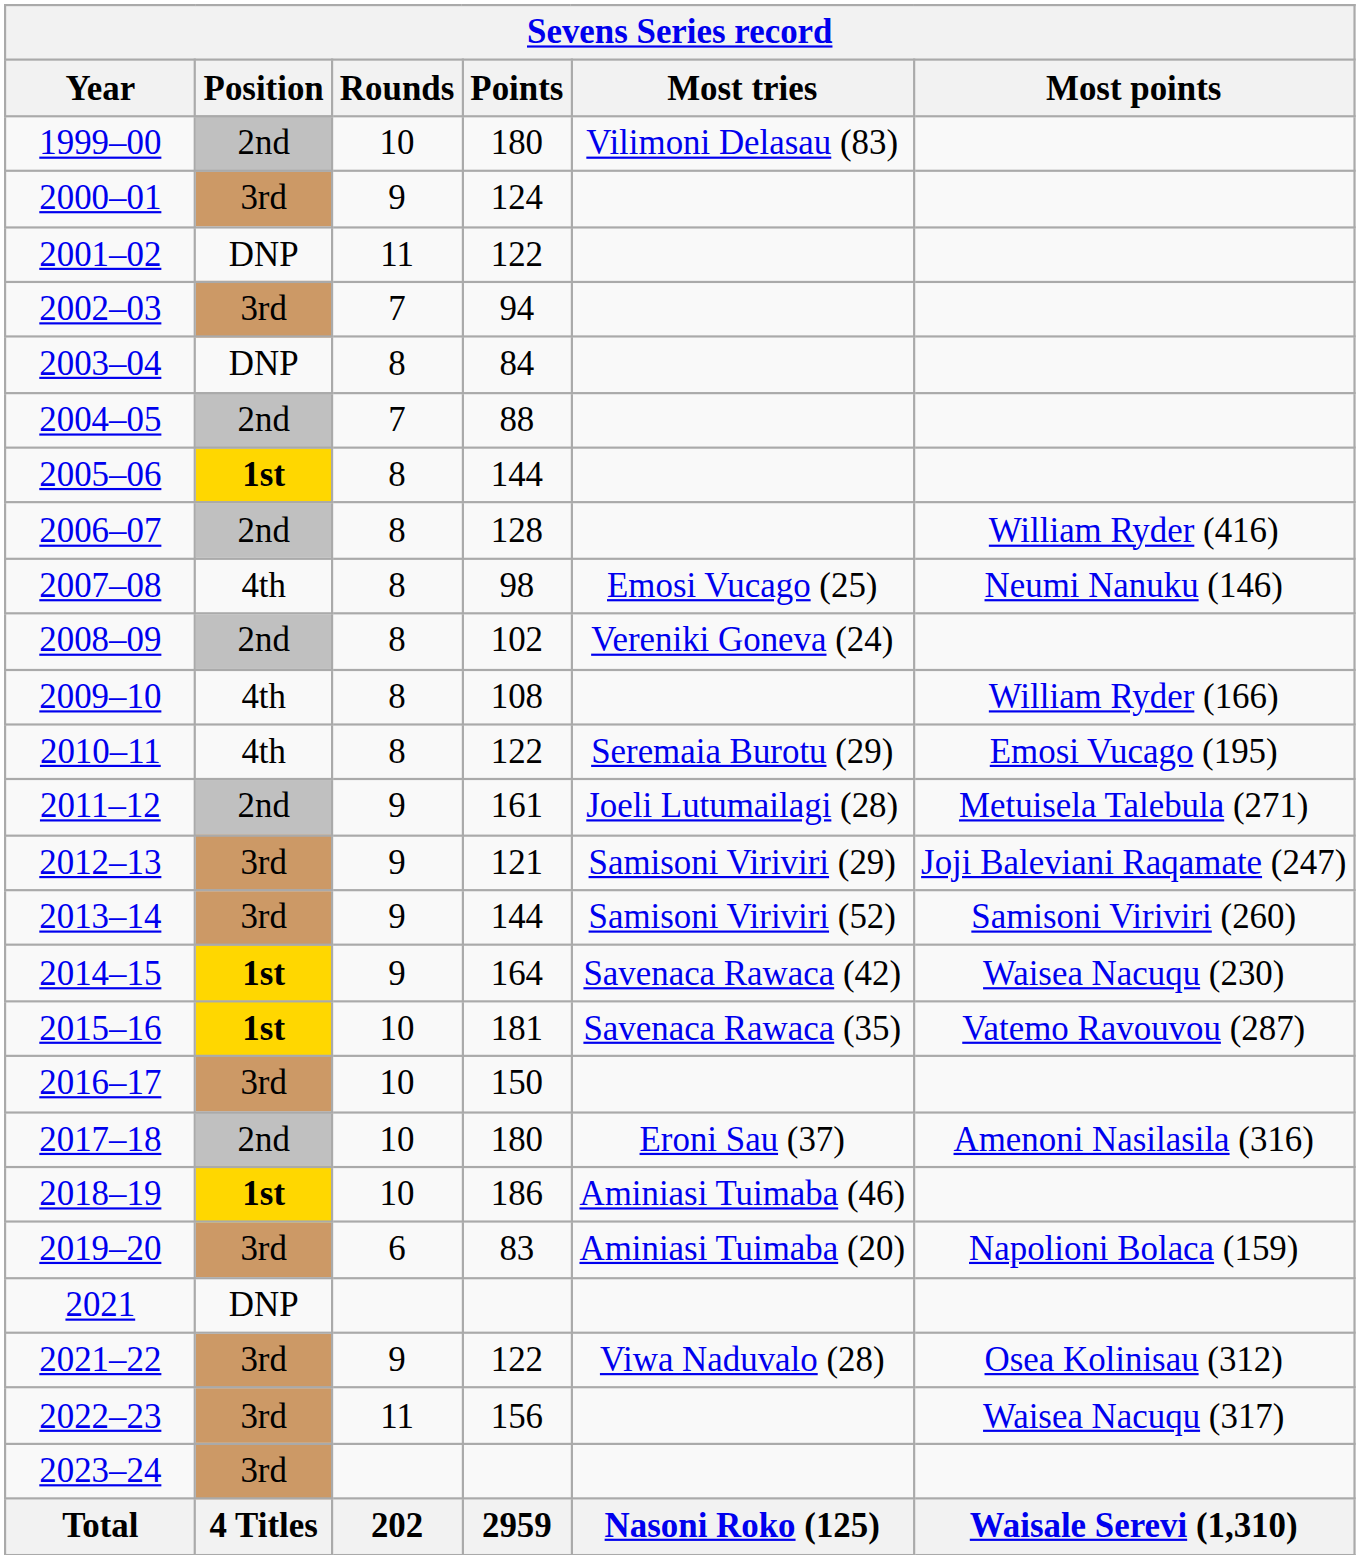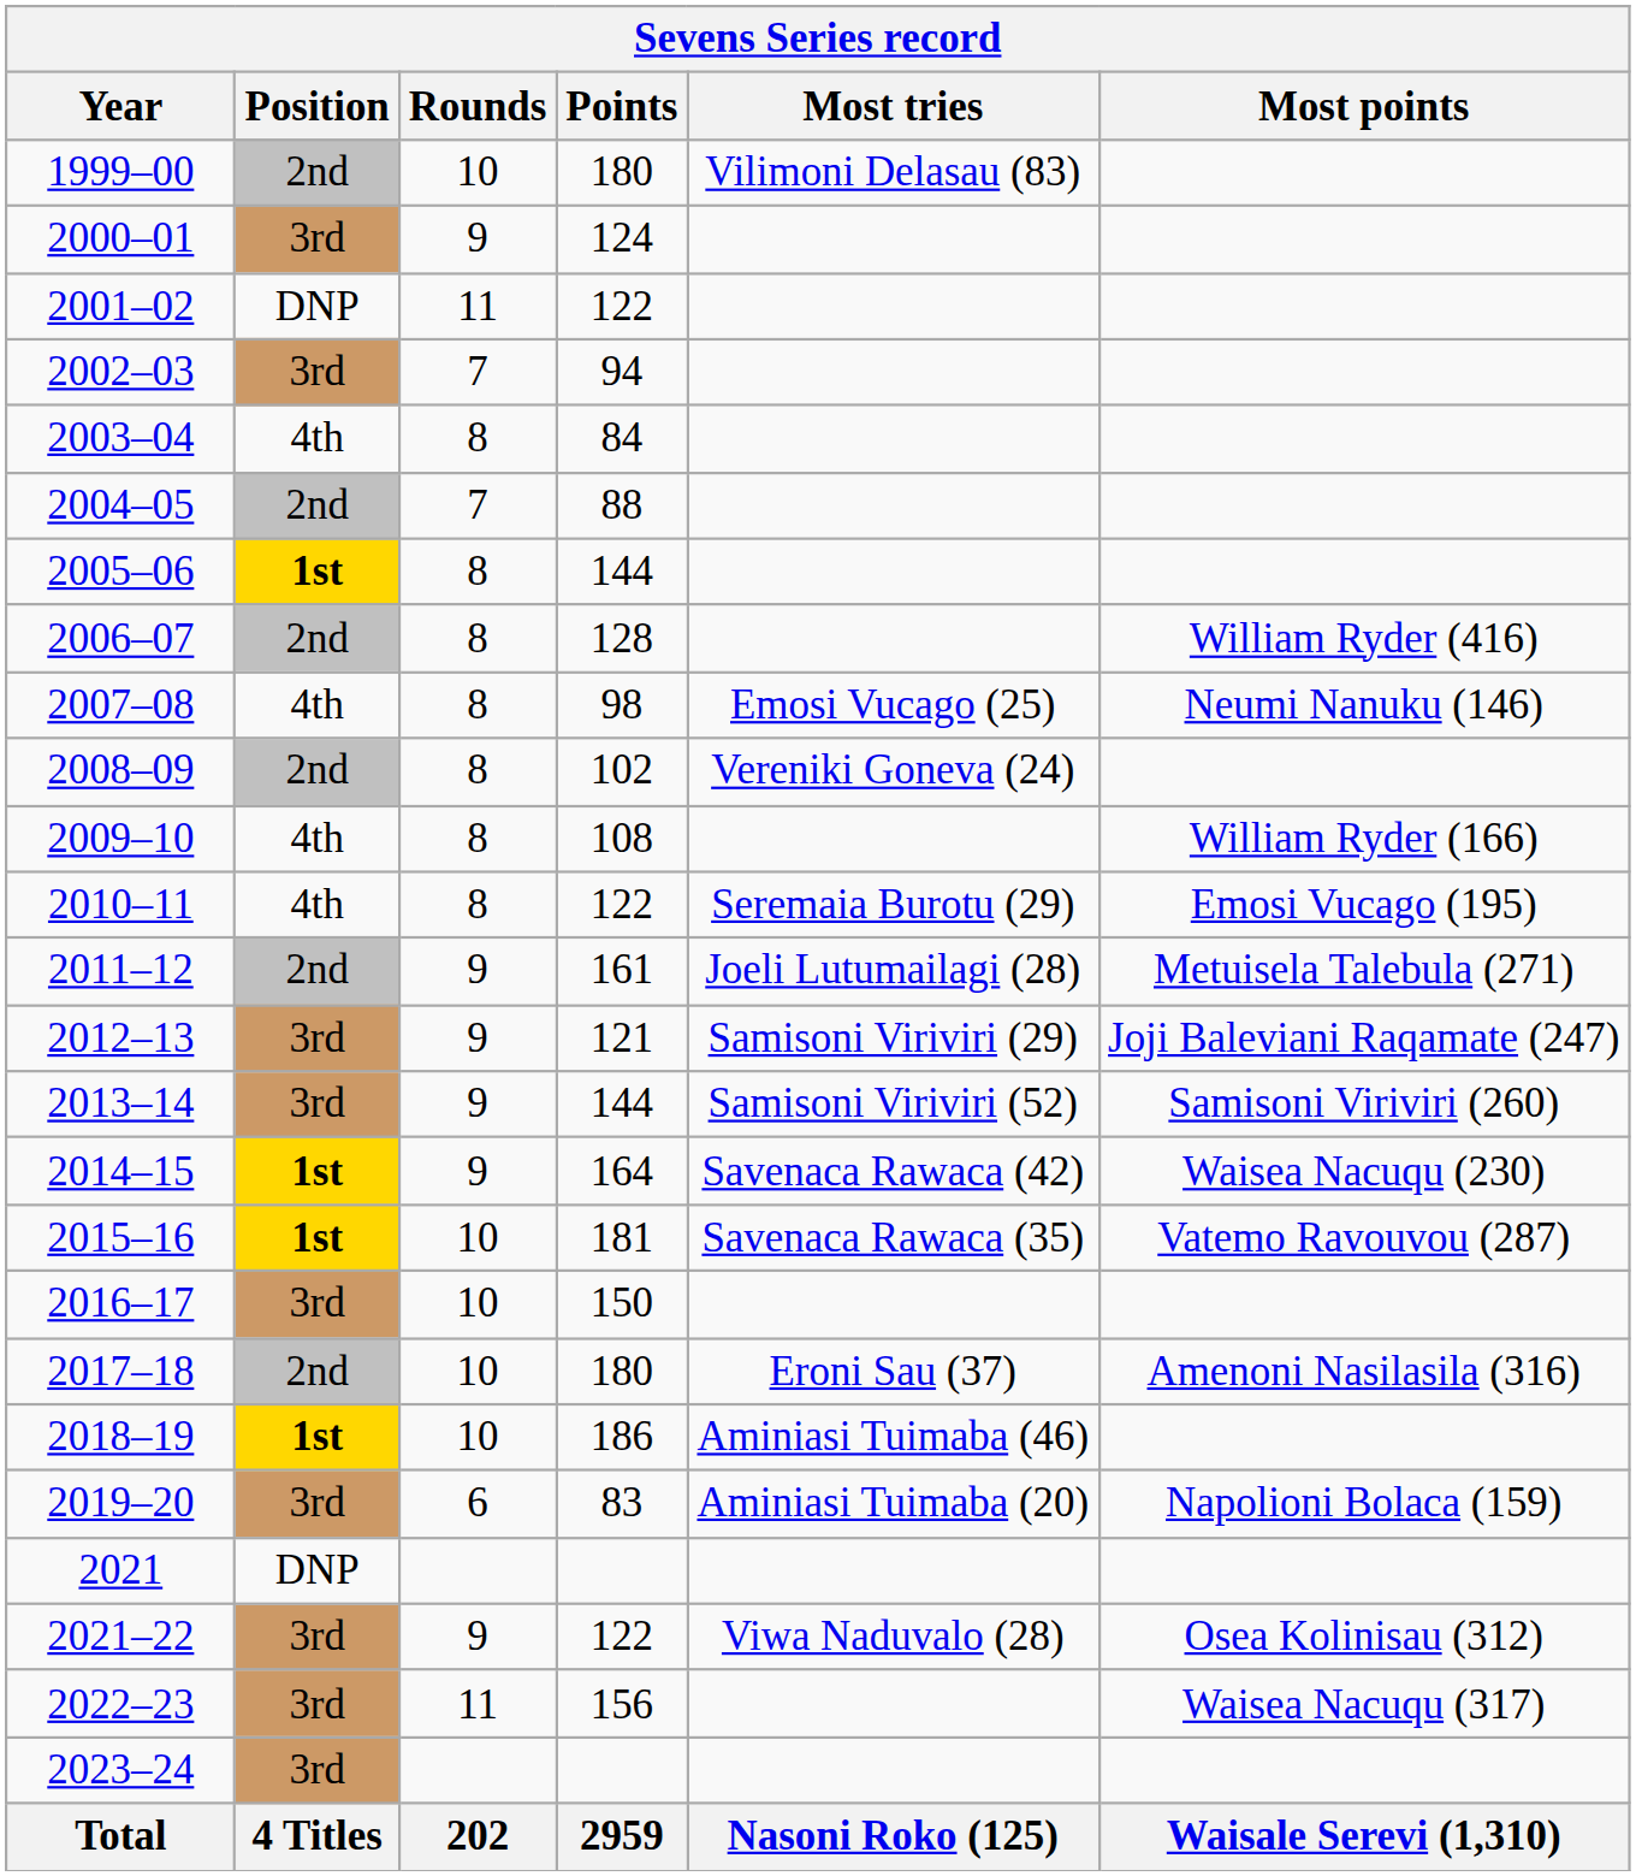2003–04 | Position: DNP -> 4th
